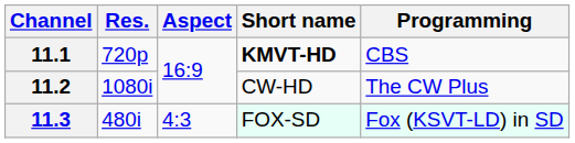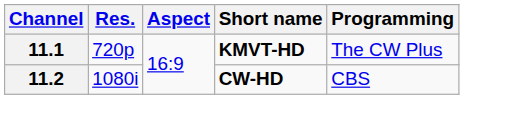11.1 | Programming: CBS -> The CW Plus
11.2 | Short name: normal -> bold
11.2 | Programming: The CW Plus -> CBS
- row: 11.3 | 480i | 4:3 | FOX-SD | Fox (KSVT-LD) in SD
